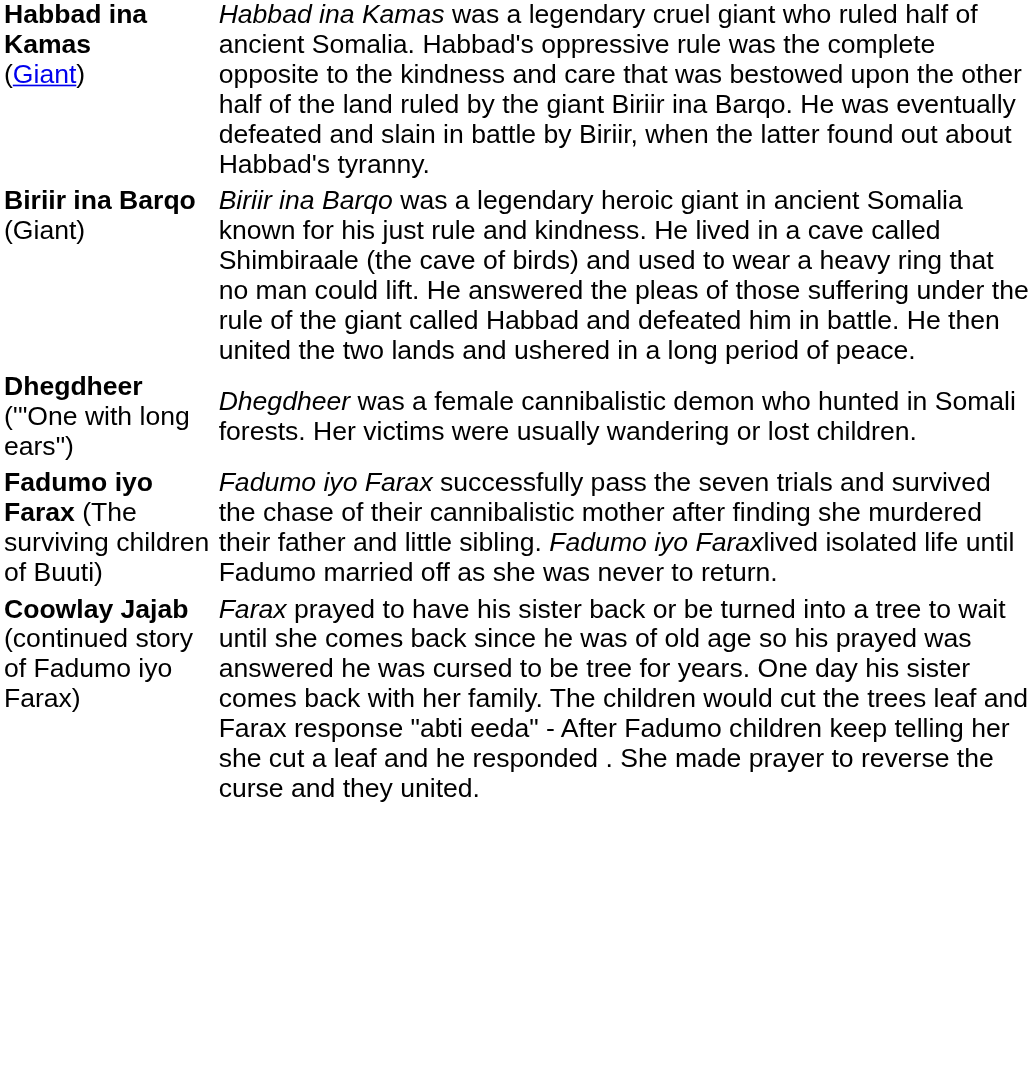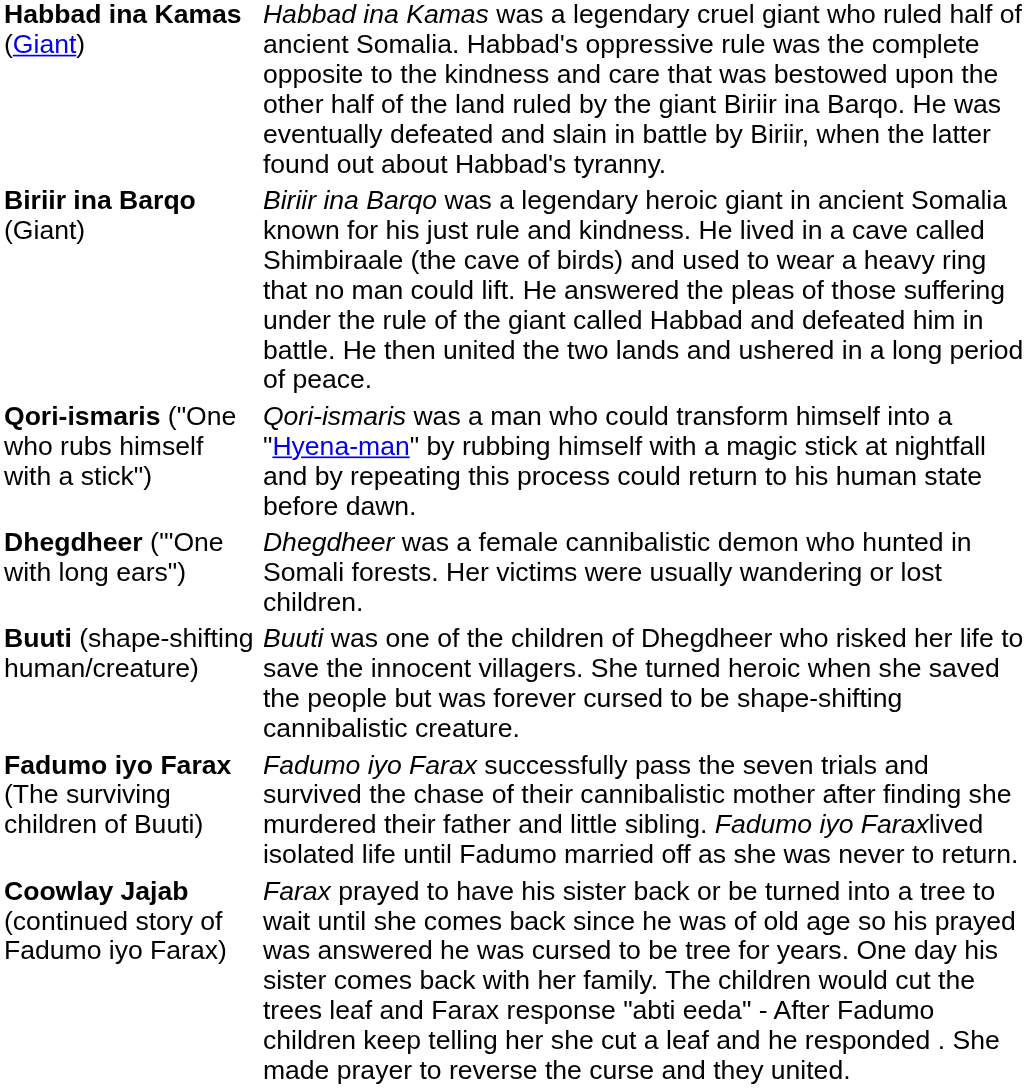+ row: Qori-ismaris ("One who rubs himself with a stick") | Qori-ismaris was a man who could transform himself into a "Hyena-man" by rubbing himself with a magic stick at nightfall and by repeating this process could return to his human state before dawn.
+ row: Buuti (shape-shifting human/creature) | Buuti was one of the children of Dhegdheer who risked her life to save the innocent villagers. She turned heroic when she saved the people but was forever cursed to be shape-shifting cannibalistic creature.
